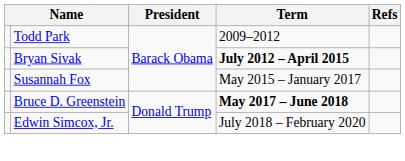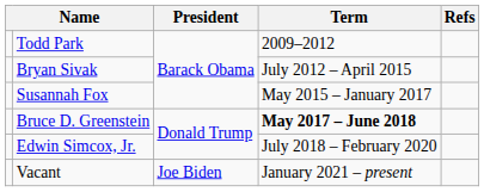Bryan Sivak | Term: bold -> normal
+ row: Vacant | Joe Biden | January 2021 – present
